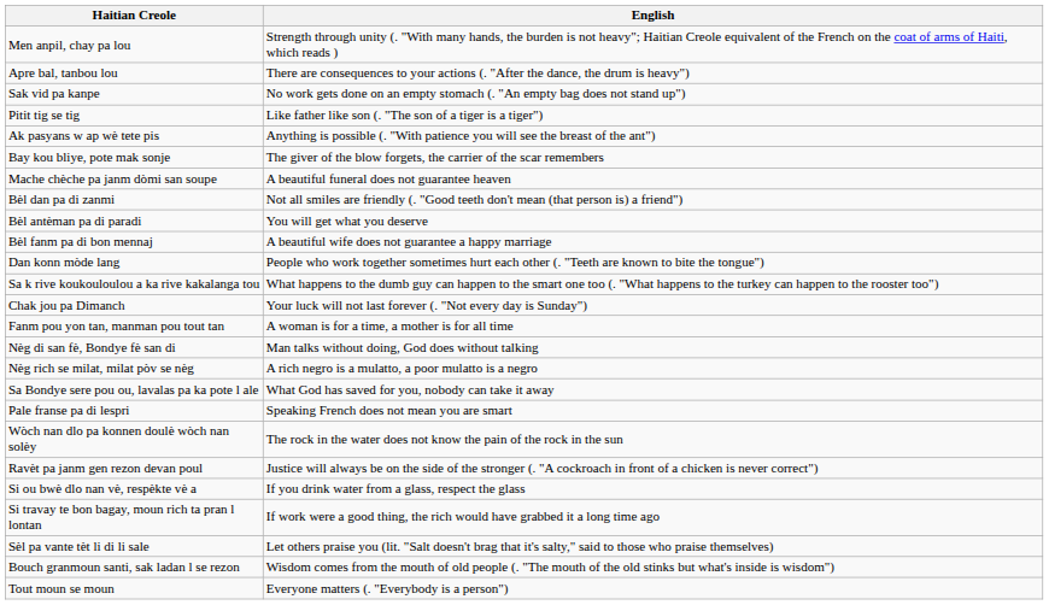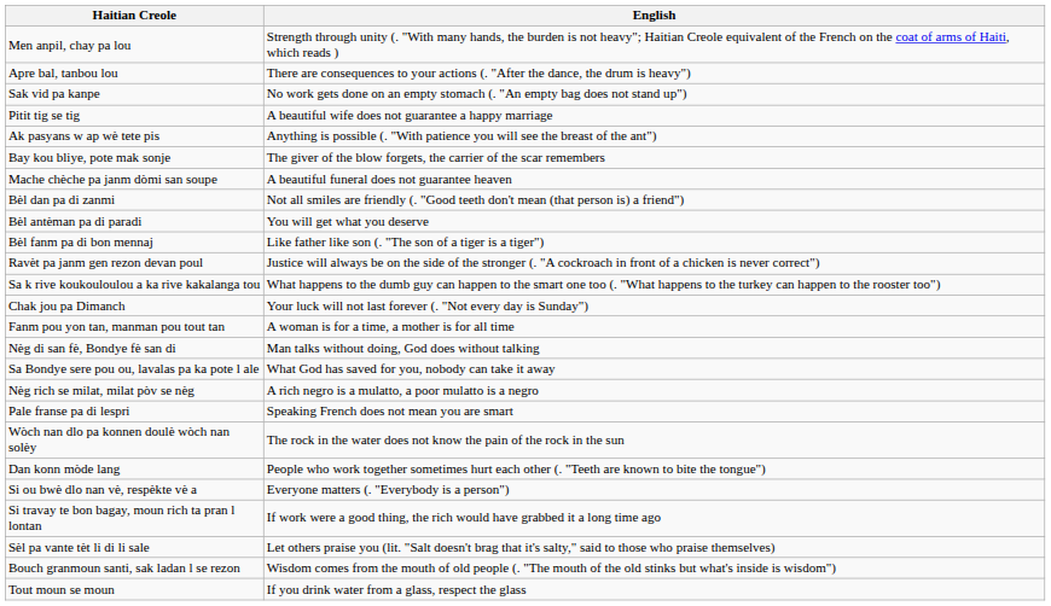Pitit tig se tig | English: Like father like son (. "The son of a tiger is a tiger") -> A beautiful wife does not guarantee a happy marriage
Bèl fanm pa di bon mennaj | English: A beautiful wife does not guarantee a happy marriage -> Like father like son (. "The son of a tiger is a tiger")
rows swapped: Dan konn mòde lang <-> Ravèt pa janm gen rezon devan poul
rows swapped: Sa Bondye sere pou ou, lavalas pa ka pote l ale <-> Nèg rich se milat, milat pòv se nèg
Si ou bwè dlo nan vè, respèkte vè a | English: If you drink water from a glass, respect the glass -> Everyone matters (. "Everybody is a person")
Tout moun se moun | English: Everyone matters (. "Everybody is a person") -> If you drink water from a glass, respect the glass
